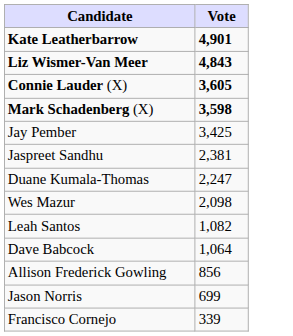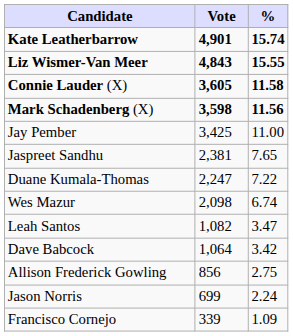+ column: % | 15.74 | 15.55 | 11.58 | 11.56 | 11.00 | 7.65 | 7.22 | 6.74 | 3.47 | 3.42 | 2.75 | 2.24 | 1.09
